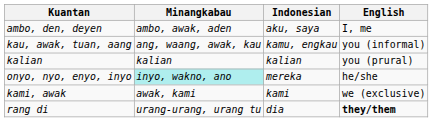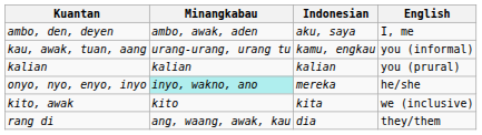kau, awak, tuan, aang | Minangkabau: ang, waang, awak, kau -> urang-urang, urang tu
- row: kami, awak | awak, kami | kami | we (exclusive)
+ row: kito, awak | kito | kita | we (inclusive)
rang di | Minangkabau: urang-urang, urang tu -> ang, waang, awak, kau
rang di | English: bold -> normal
